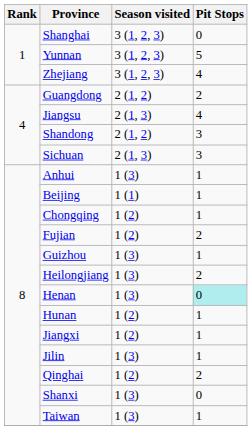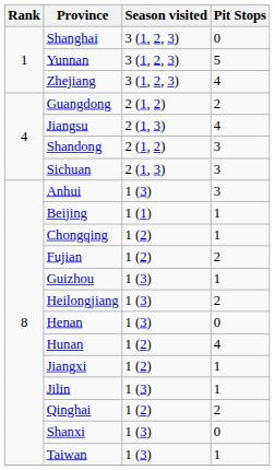Anhui | Pit Stops: 1 -> 3
Henan | Pit Stops: paleturquoise background -> no background
Hunan | Pit Stops: 1 -> 4
